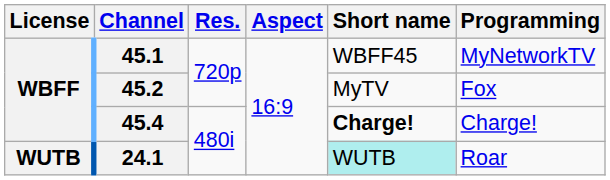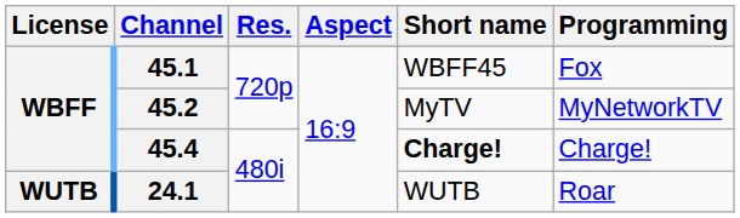45.1 | Programming: MyNetworkTV -> Fox
45.2 | Programming: Fox -> MyNetworkTV
24.1 | Short name: paleturquoise background -> no background
